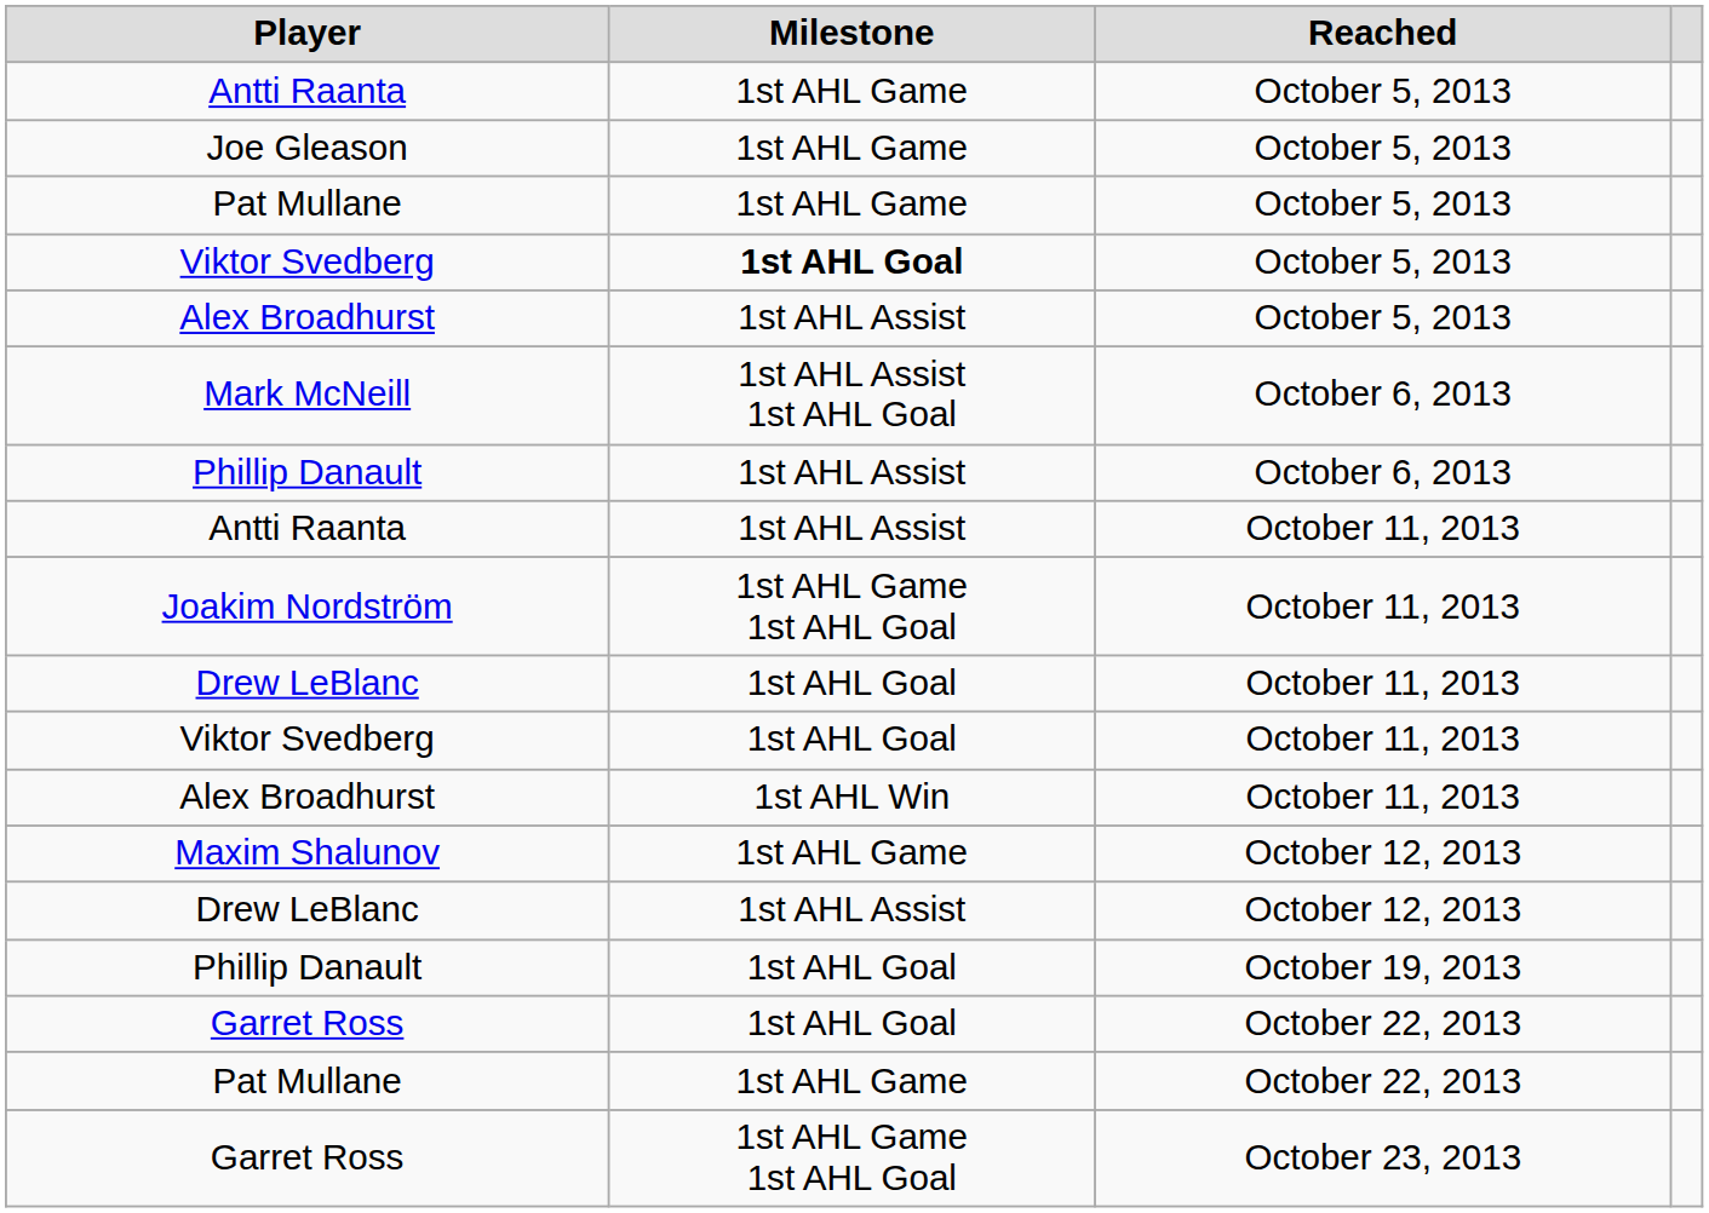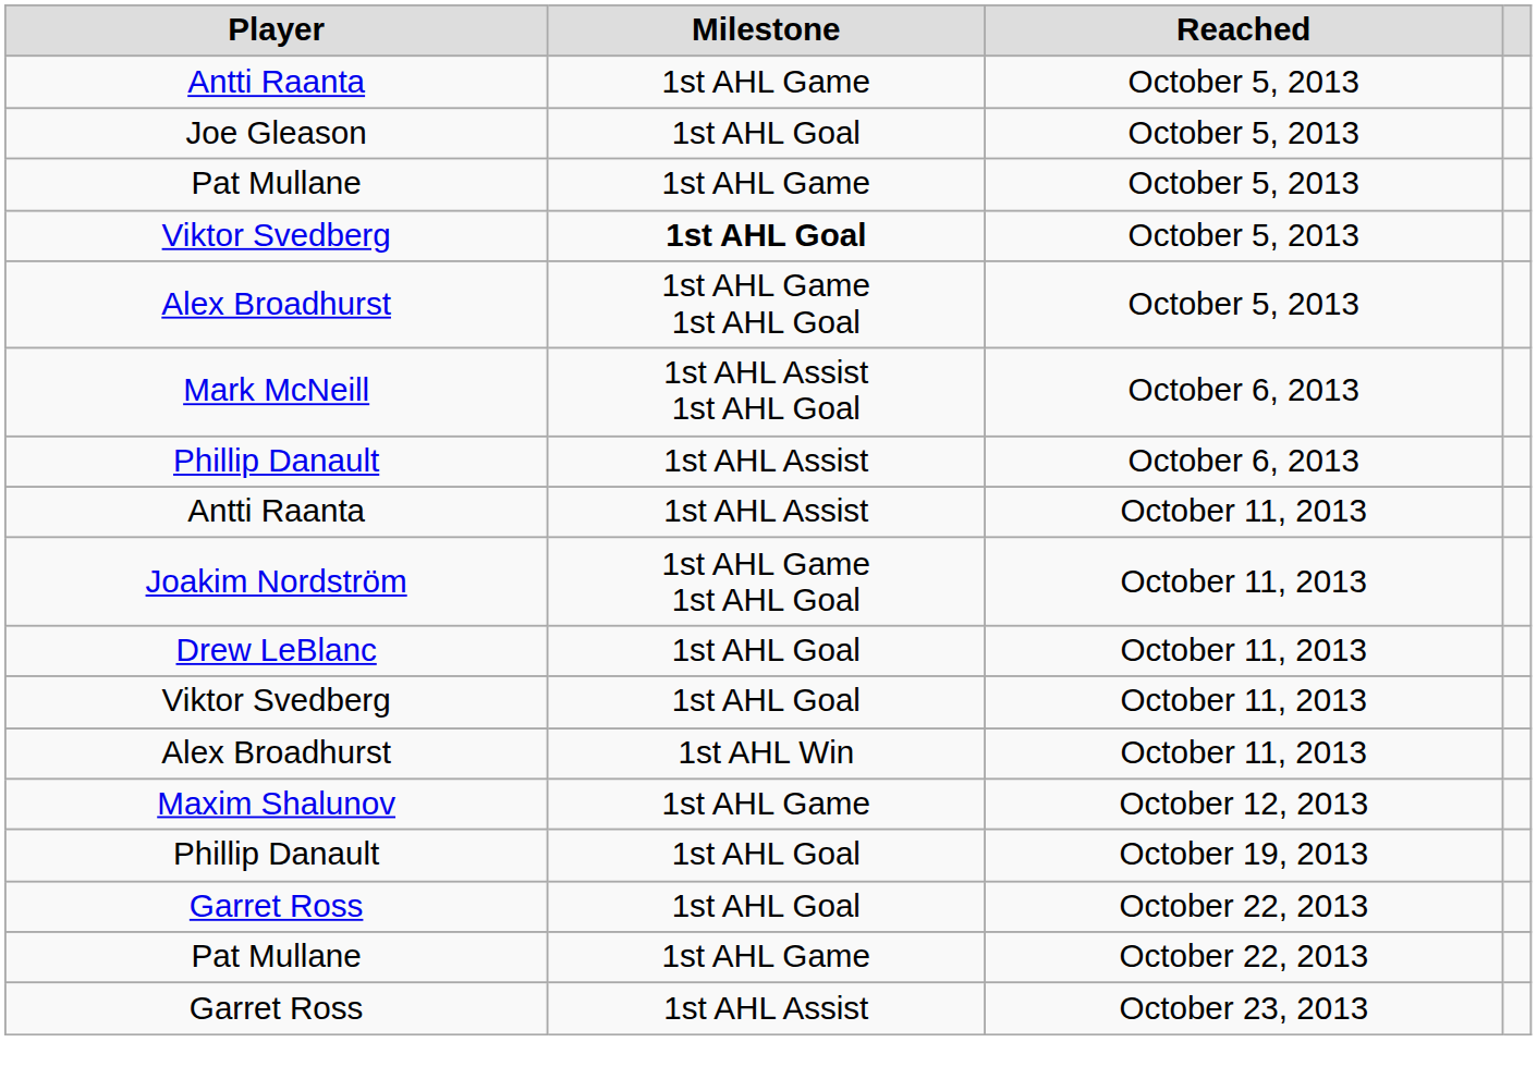Joe Gleason | Milestone: 1st AHL Game -> 1st AHL Goal
Alex Broadhurst / October 5, 2013 | Milestone: 1st AHL Assist -> 1st AHL Game 1st AHL Goal
- row: Drew LeBlanc | 1st AHL Assist | October 12, 2013
Garret Ross / October 23, 2013 | Milestone: 1st AHL Game 1st AHL Goal -> 1st AHL Assist
